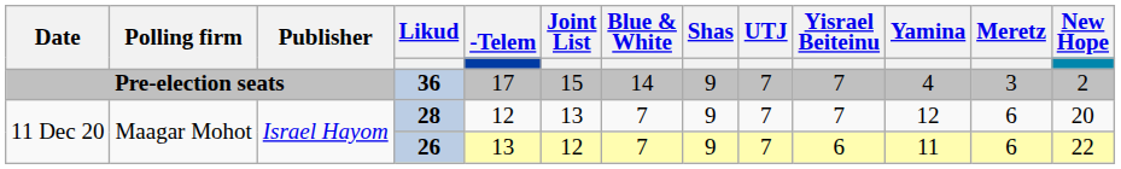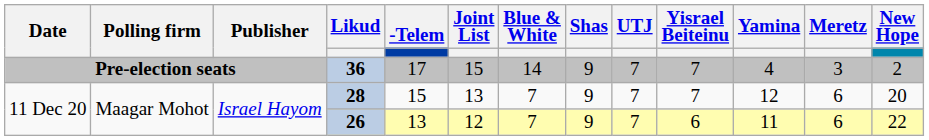28 | -Telem: 12 -> 15
